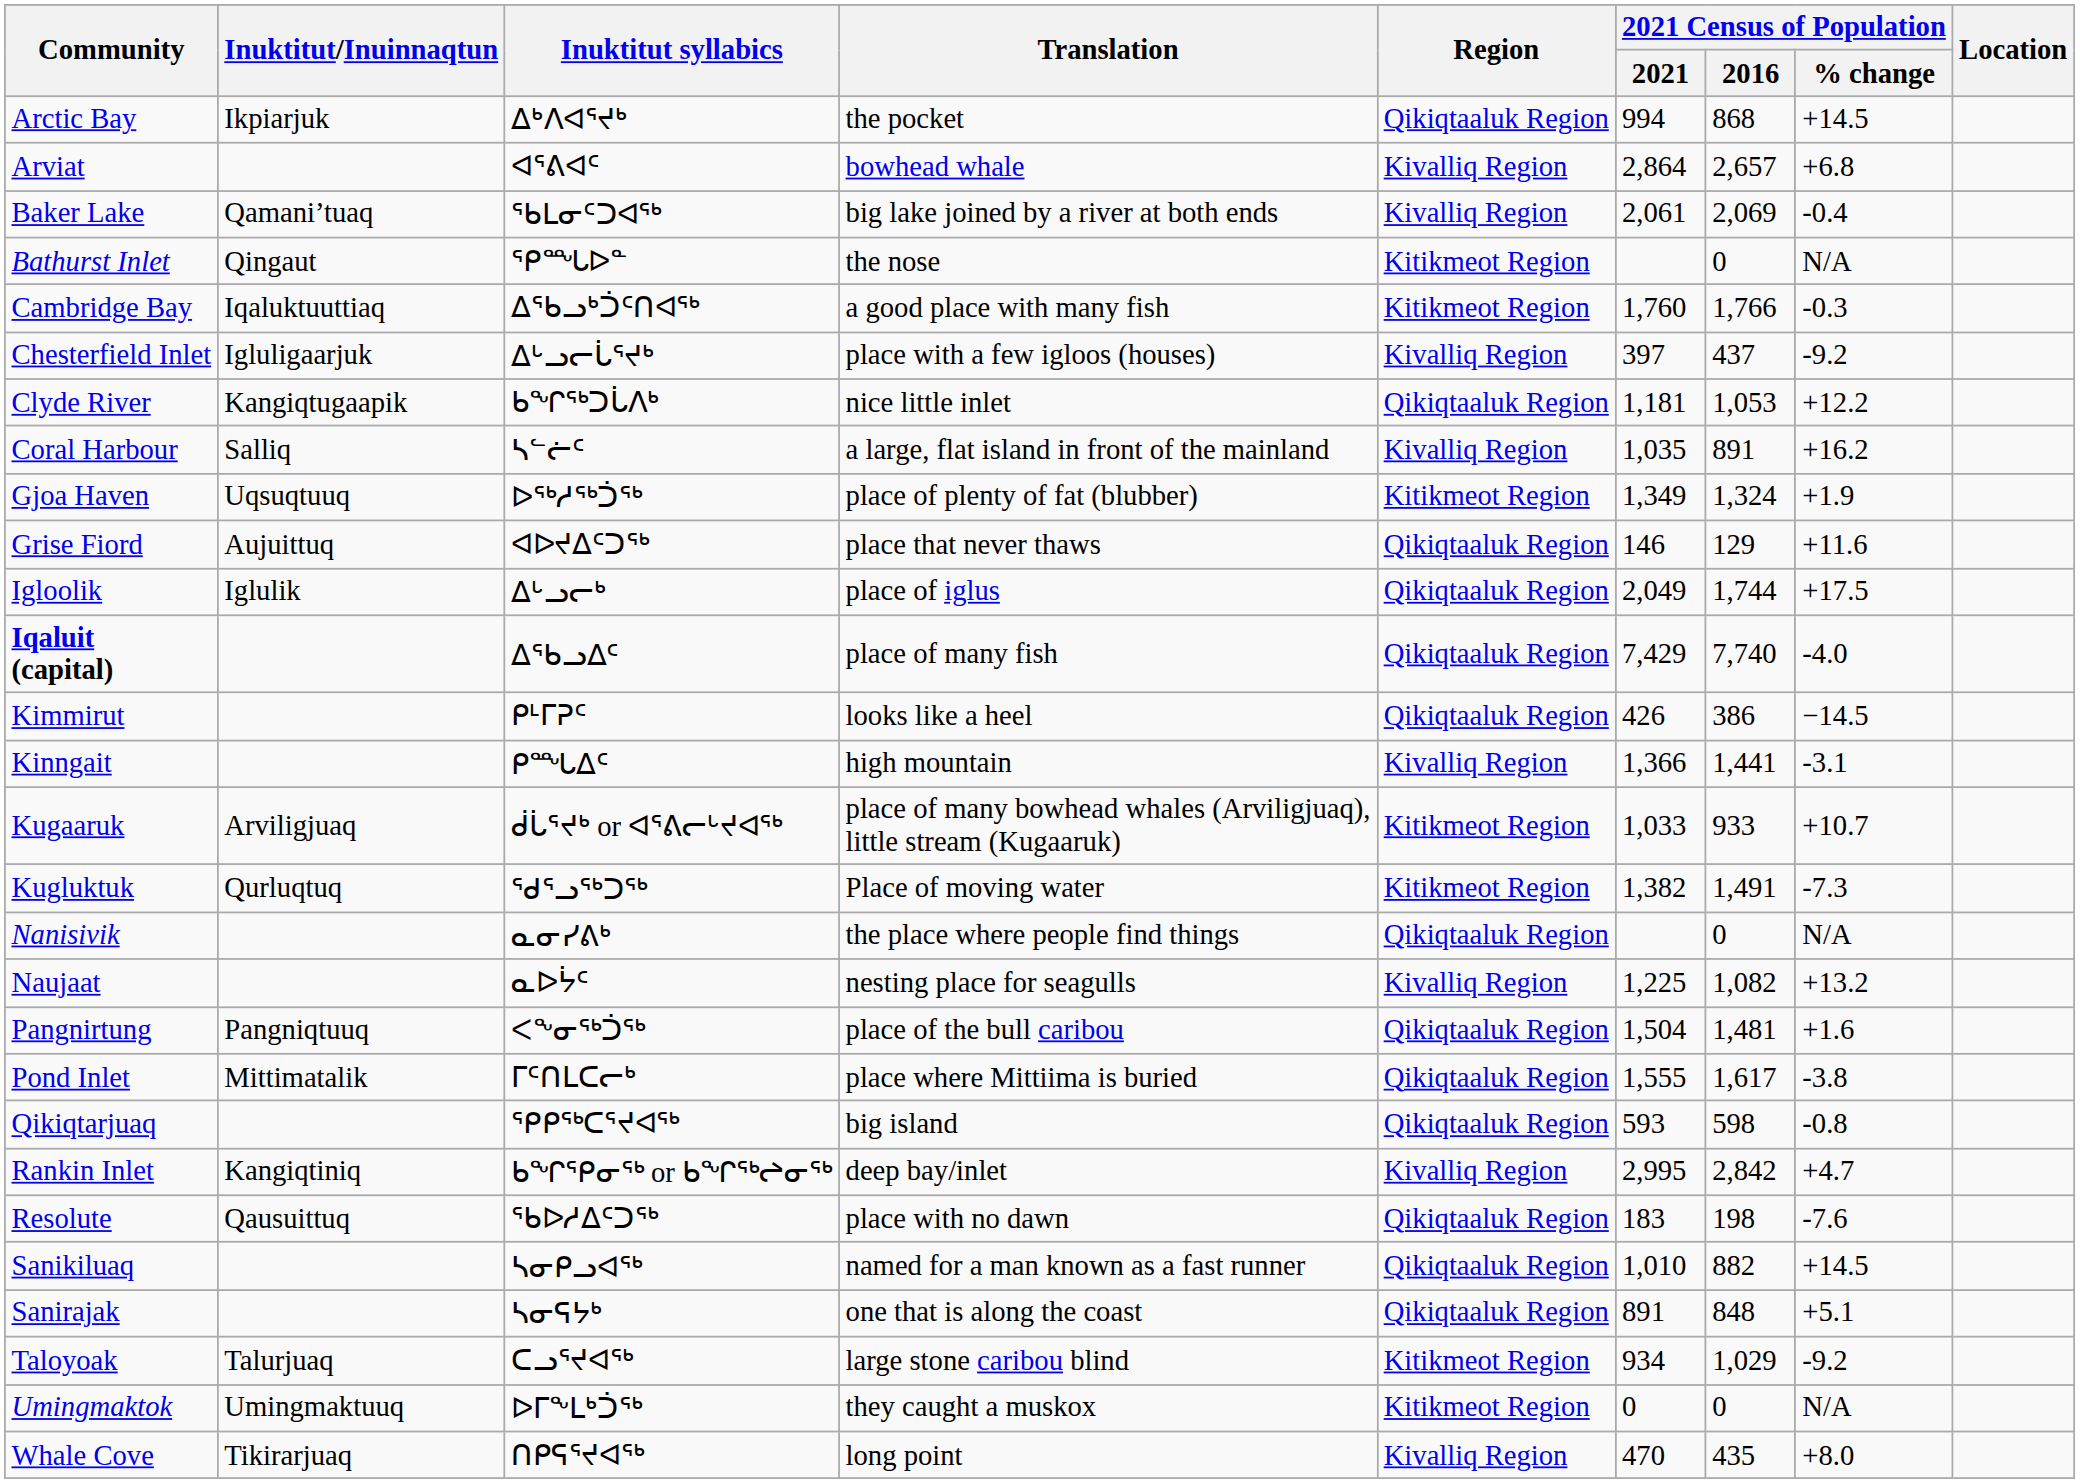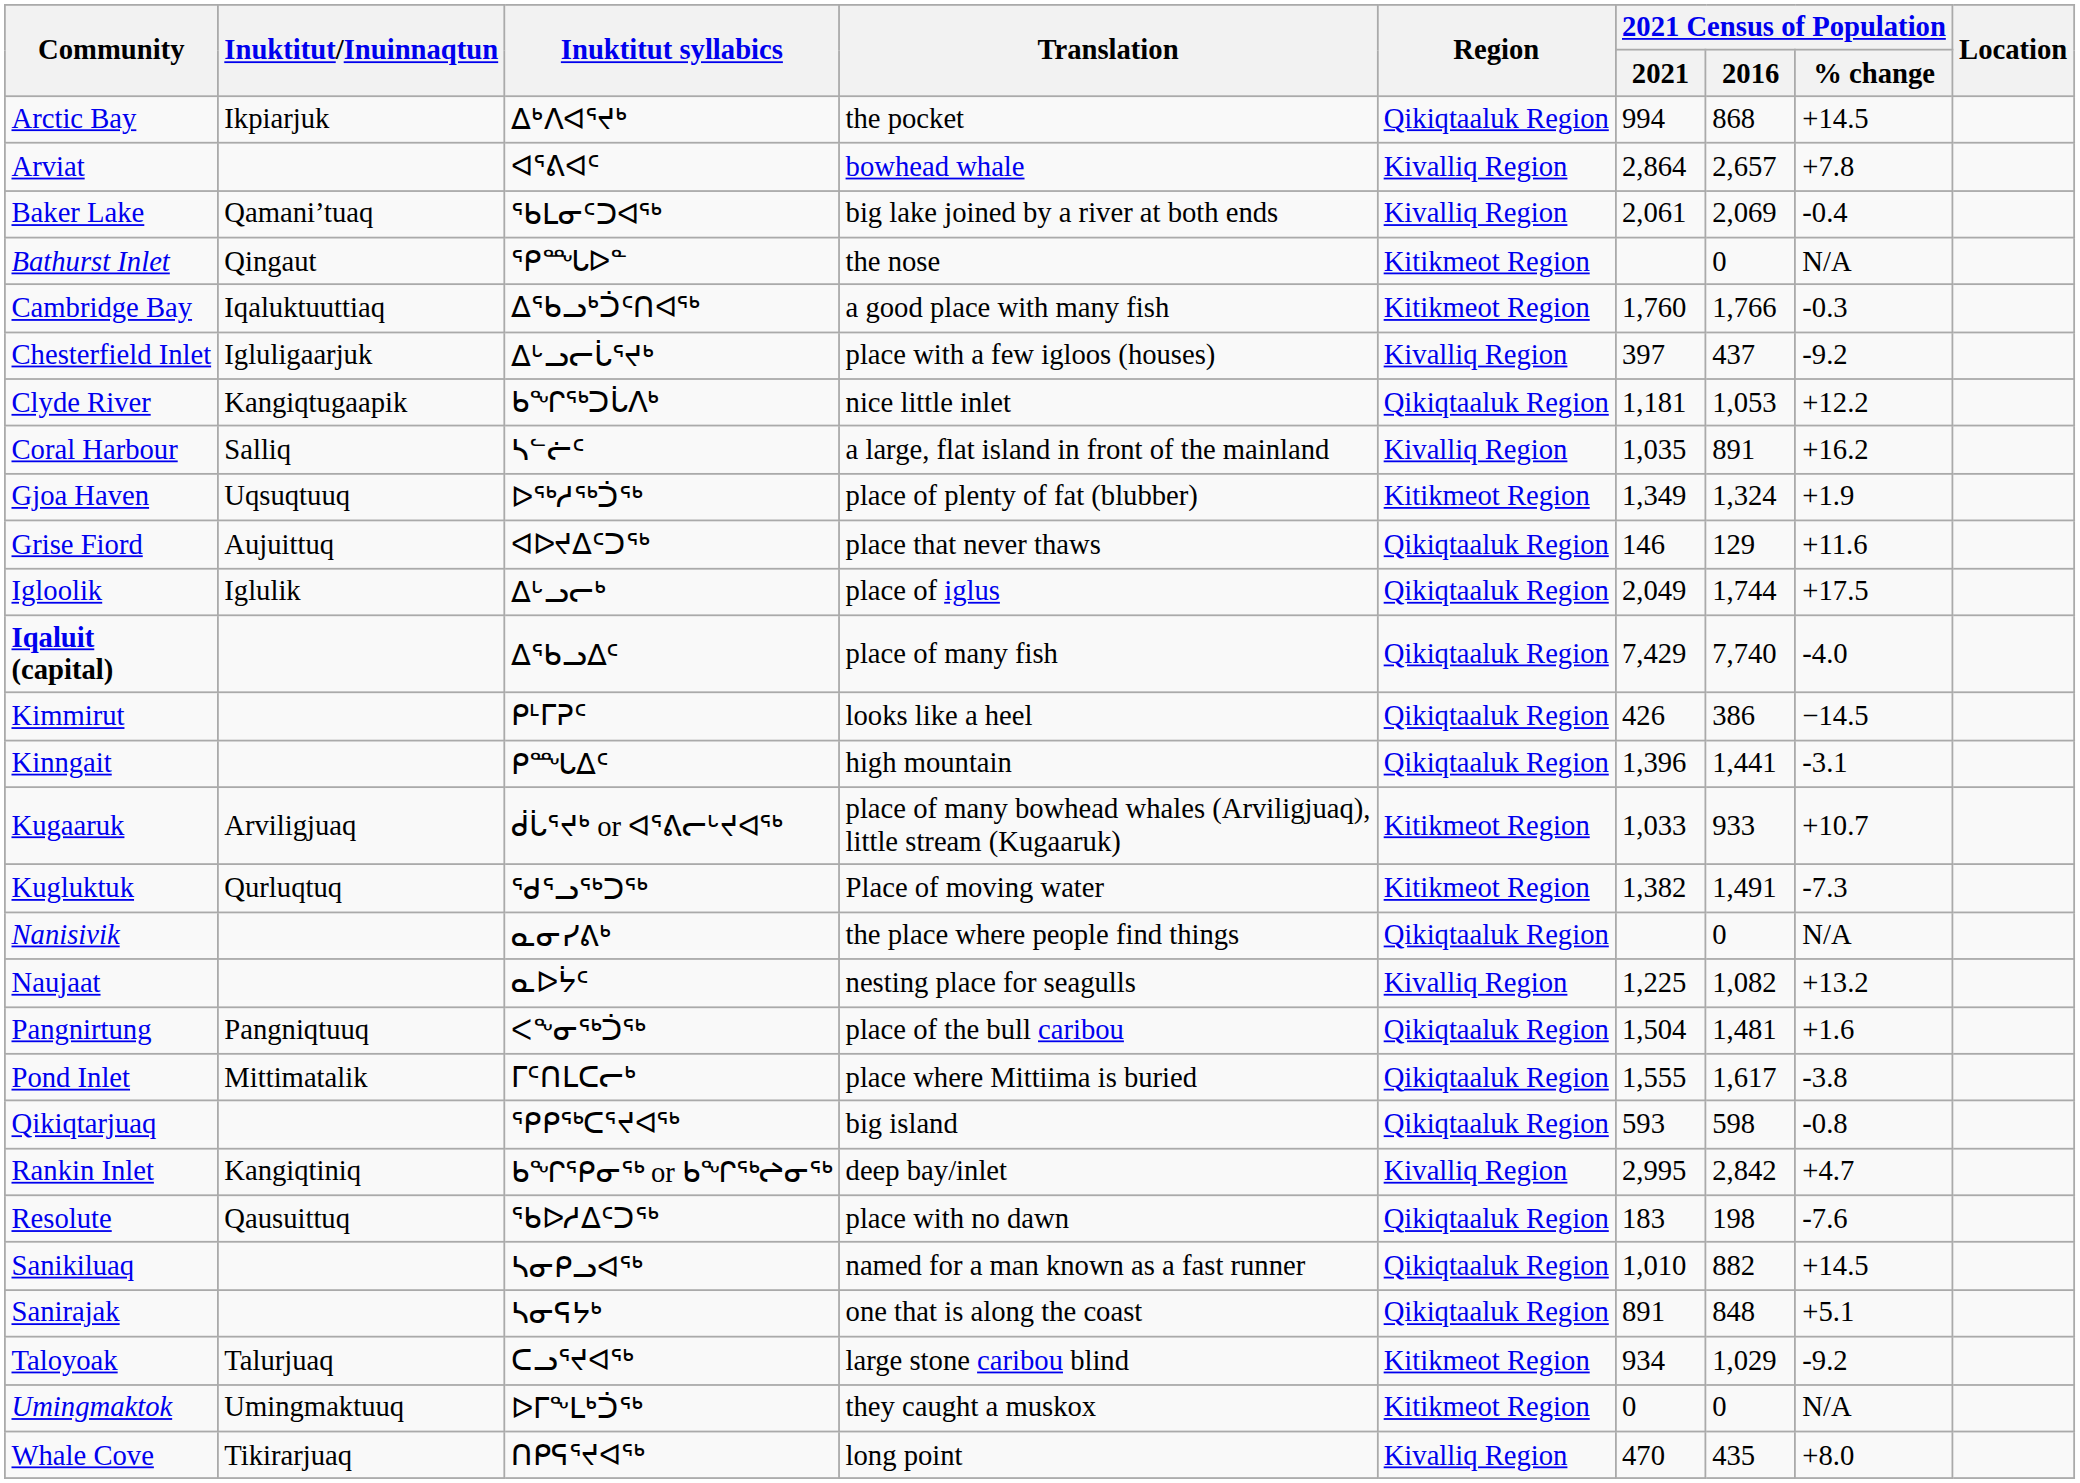Arviat | 2021 Census of Population / % change: +6.8 -> +7.8
Kinngait | Region: Kivalliq Region -> Qikiqtaaluk Region
Kinngait | 2021 Census of Population / 2021: 1,366 -> 1,396
